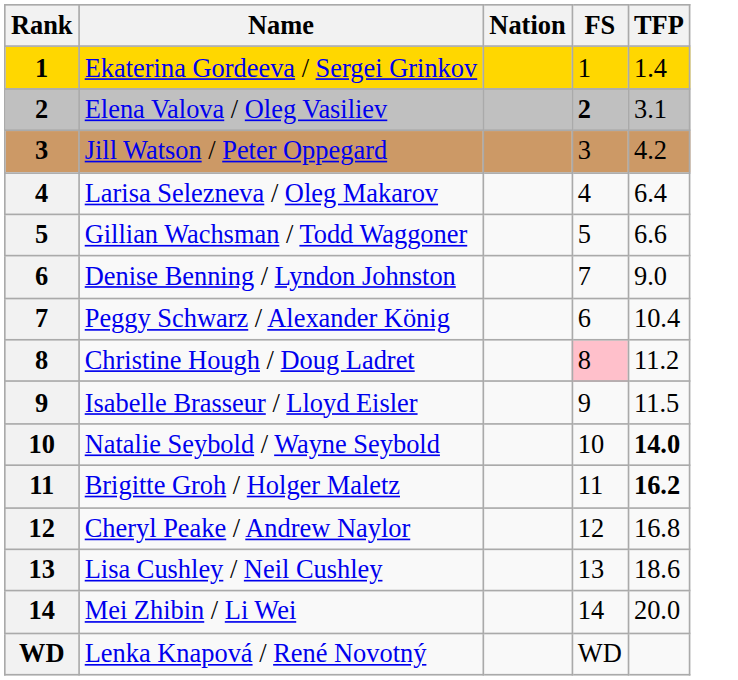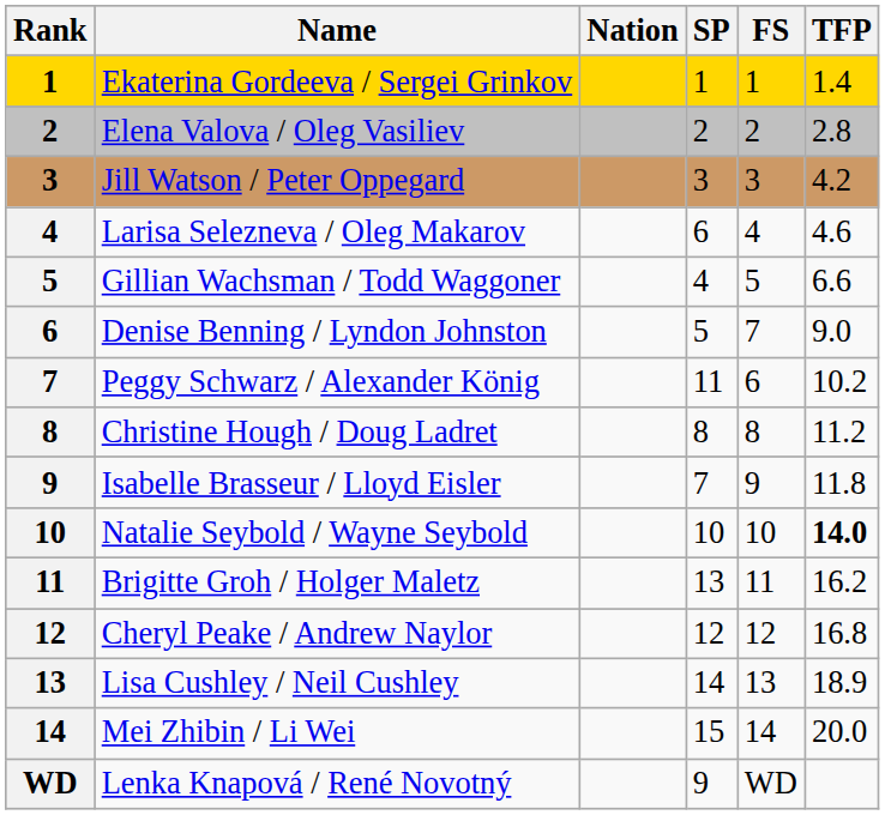+ column: SP | 1 | 2 | 3 | 6 | 4 | 5 | 11 | 8 | 7 | 10 | 13 | 12 | 14 | 15 | 9
Elena Valova / Oleg Vasiliev | FS: bold -> normal
Elena Valova / Oleg Vasiliev | TFP: 3.1 -> 2.8
Larisa Selezneva / Oleg Makarov | TFP: 6.4 -> 4.6
Peggy Schwarz / Alexander König | TFP: 10.4 -> 10.2
Christine Hough / Doug Ladret | FS: pink background -> no background
Isabelle Brasseur / Lloyd Eisler | TFP: 11.5 -> 11.8
Brigitte Groh / Holger Maletz | TFP: bold -> normal
Lisa Cushley / Neil Cushley | TFP: 18.6 -> 18.9
